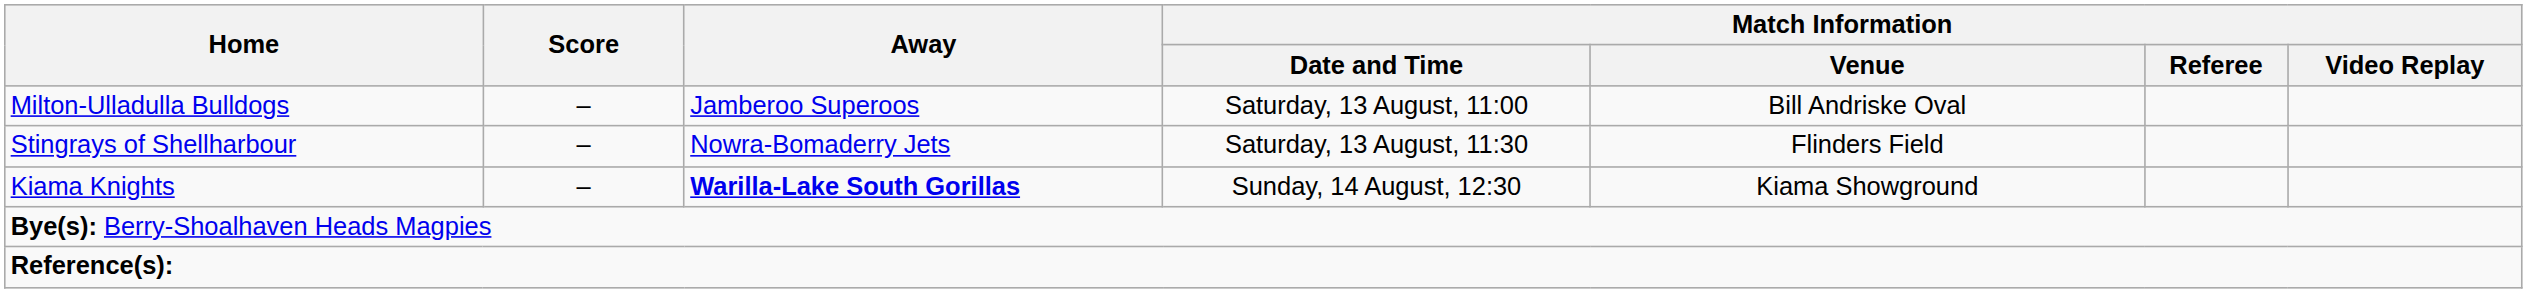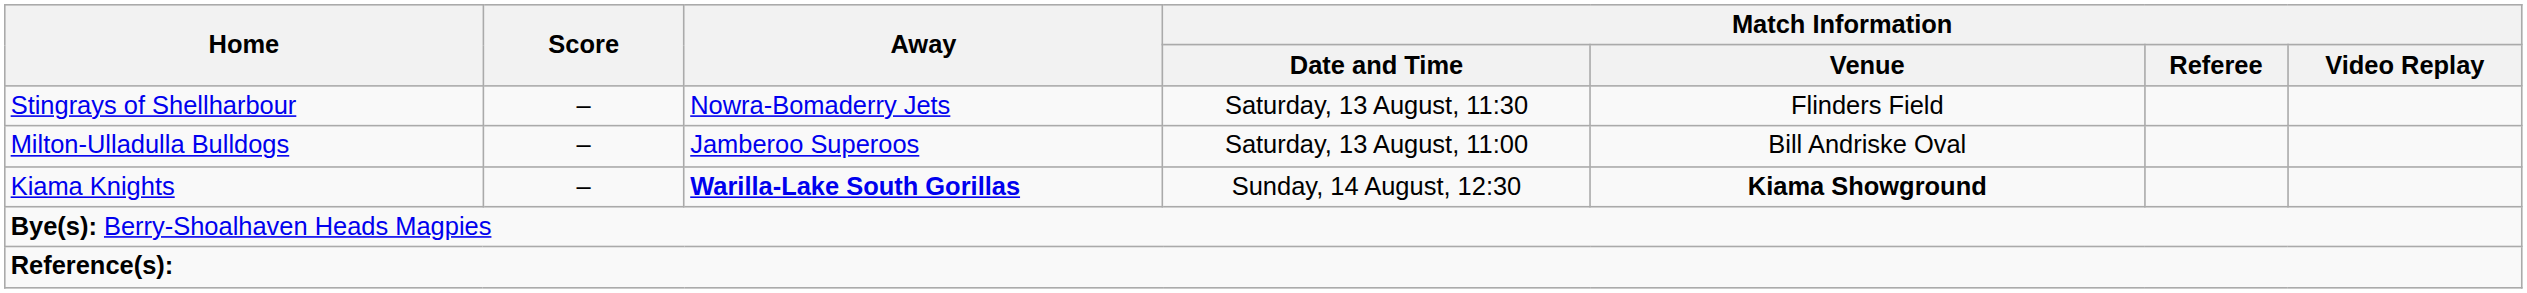rows swapped: Milton-Ulladulla Bulldogs <-> Stingrays of Shellharbour
Kiama Knights | Match Information / Venue: normal -> bold
